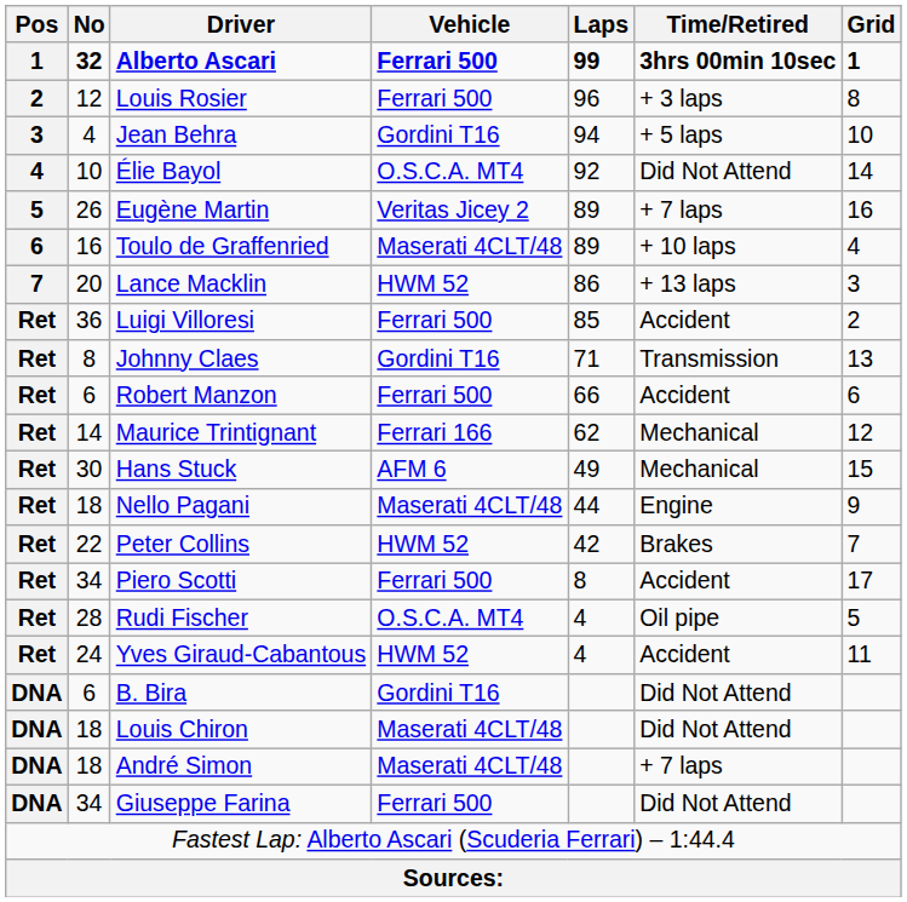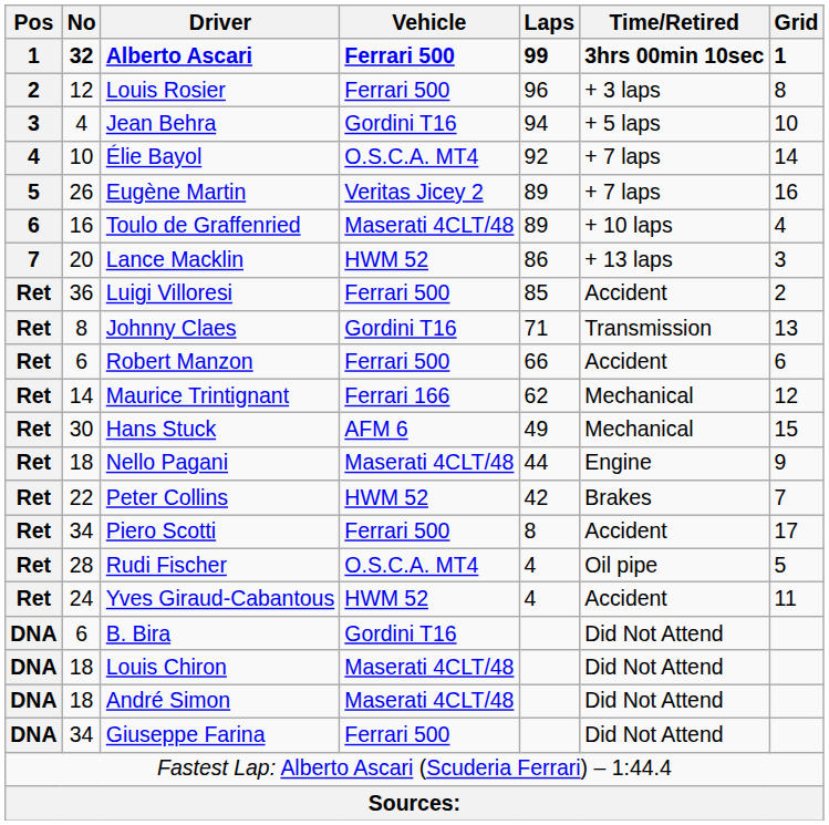Élie Bayol | Time/Retired: Did Not Attend -> + 7 laps
André Simon | Time/Retired: + 7 laps -> Did Not Attend
